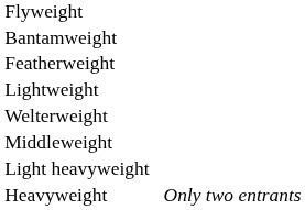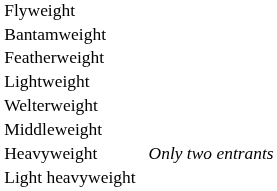rows swapped: Light heavyweight <-> Heavyweight
